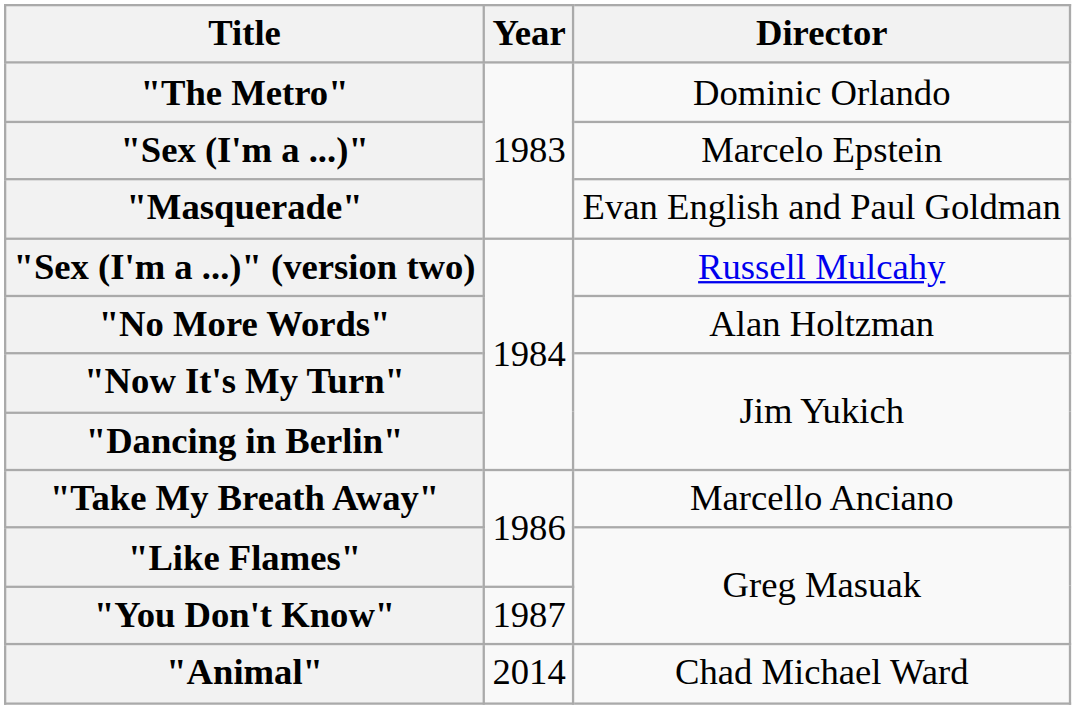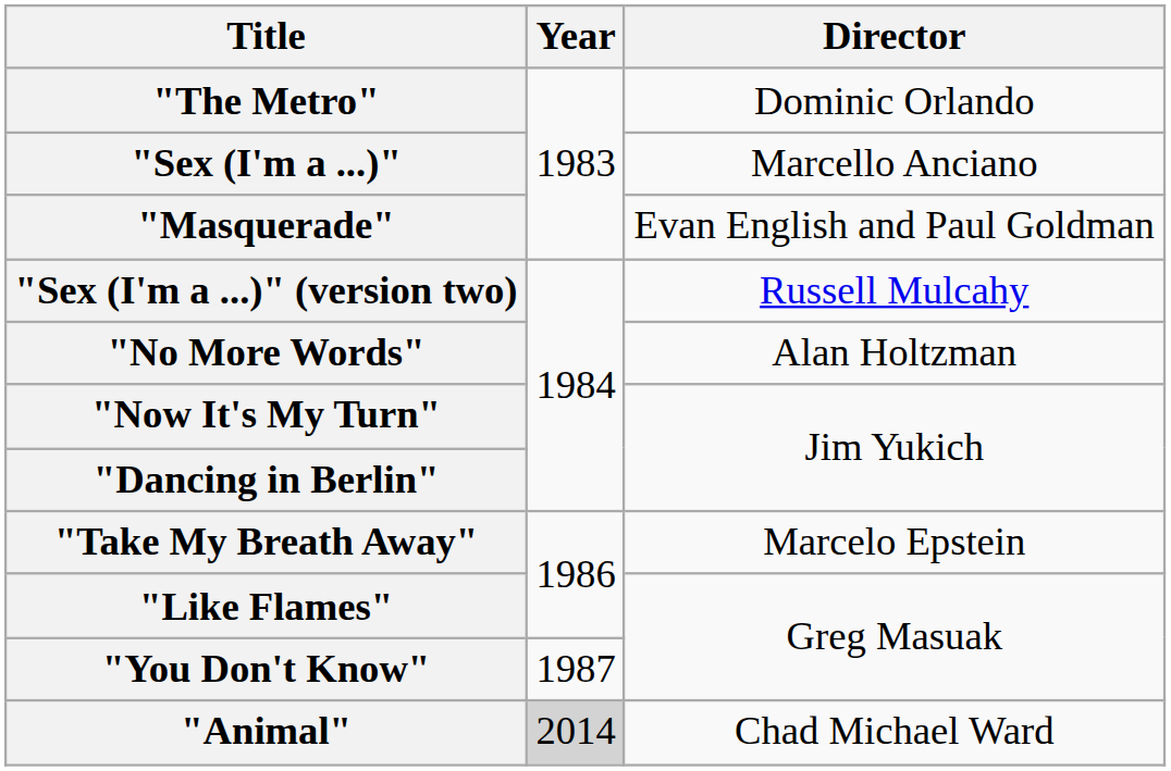"Sex (I'm a ...)" | Director: Marcelo Epstein -> Marcello Anciano
"Take My Breath Away" | Director: Marcello Anciano -> Marcelo Epstein
"Animal" | Year: no background -> lightgrey background
